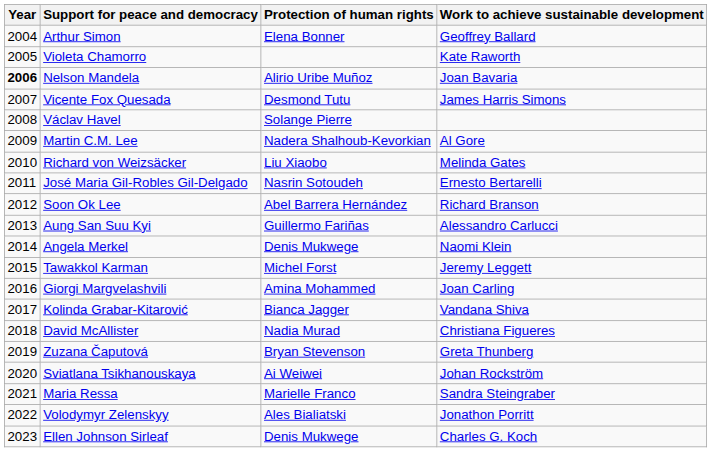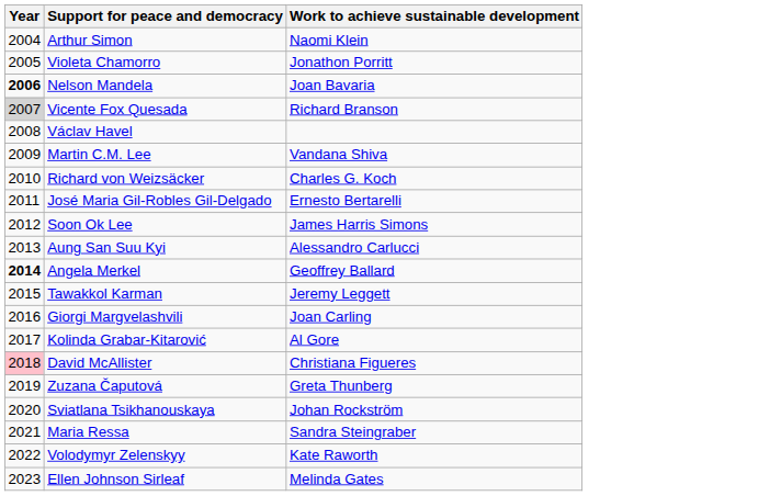- column: Protection of human rights | Elena Bonner | Alirio Uribe Muñoz | Desmond Tutu | Solange Pierre | Nadera Shalhoub-Kevorkian | Liu Xiaobo | Nasrin Sotoudeh | Abel Barrera Hernández | Guillermo Fariñas | Denis Mukwege | Michel Forst | Amina Mohammed | Bianca Jagger | Nadia Murad | Bryan Stevenson | Ai Weiwei | Marielle Franco | Ales Bialiatski | Denis Mukwege
Arthur Simon | Work to achieve sustainable development: Geoffrey Ballard -> Naomi Klein
Violeta Chamorro | Work to achieve sustainable development: Kate Raworth -> Jonathon Porritt
Vicente Fox Quesada | Year: no background -> lightgrey background
Vicente Fox Quesada | Work to achieve sustainable development: James Harris Simons -> Richard Branson
Martin C.M. Lee | Work to achieve sustainable development: Al Gore -> Vandana Shiva
Richard von Weizsäcker | Work to achieve sustainable development: Melinda Gates -> Charles G. Koch
Soon Ok Lee | Work to achieve sustainable development: Richard Branson -> James Harris Simons
Angela Merkel | Year: normal -> bold
Angela Merkel | Work to achieve sustainable development: Naomi Klein -> Geoffrey Ballard
Kolinda Grabar-Kitarović | Work to achieve sustainable development: Vandana Shiva -> Al Gore
David McAllister | Year: no background -> pink background
Volodymyr Zelenskyy | Work to achieve sustainable development: Jonathon Porritt -> Kate Raworth
Ellen Johnson Sirleaf | Work to achieve sustainable development: Charles G. Koch -> Melinda Gates
